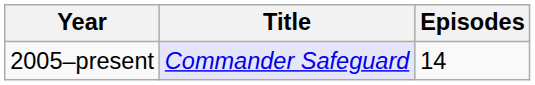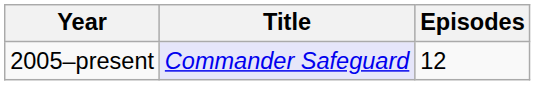2005–present | Episodes: 14 -> 12
